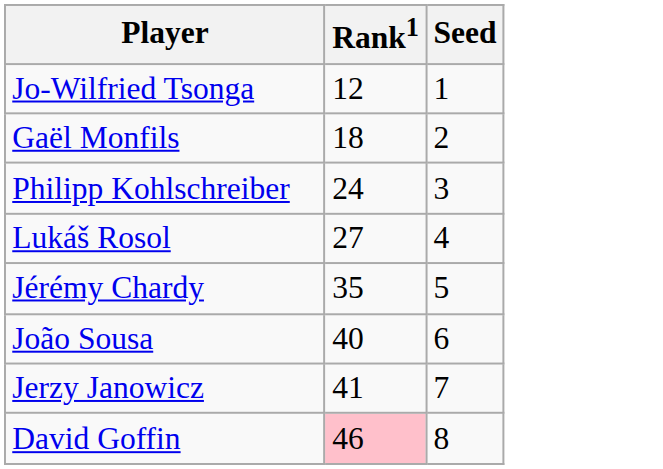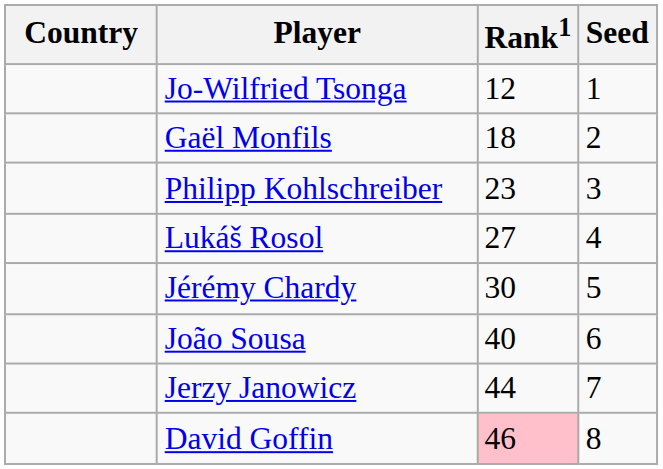+ column: Country
Philipp Kohlschreiber | Rank1: 24 -> 23
Jérémy Chardy | Rank1: 35 -> 30
Jerzy Janowicz | Rank1: 41 -> 44
